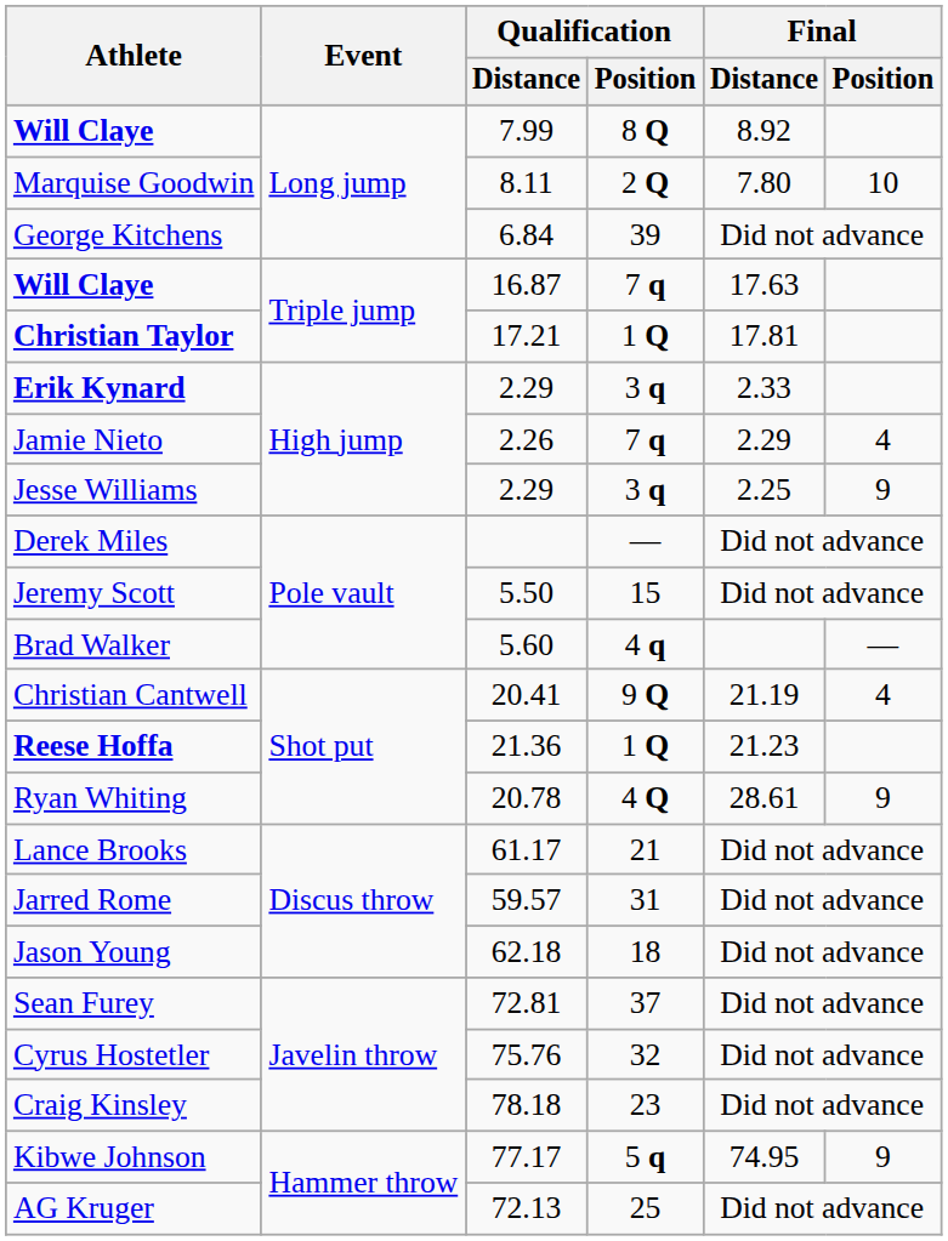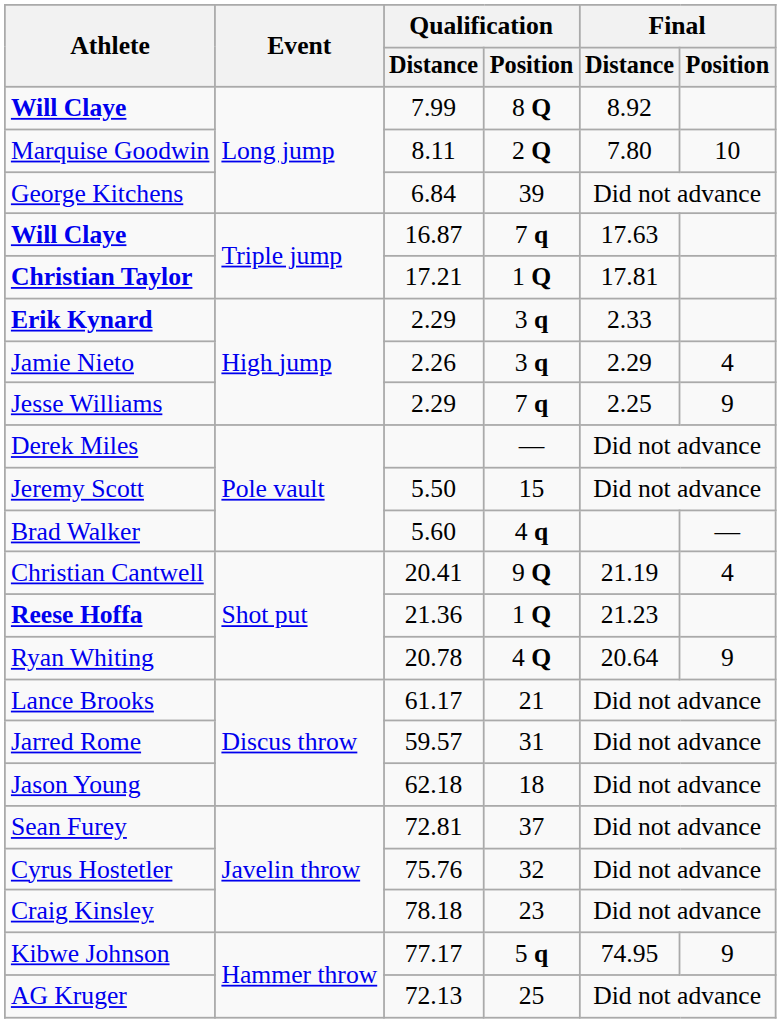Jamie Nieto | Qualification / Position: 7 q -> 3 q
Jesse Williams | Qualification / Position: 3 q -> 7 q
Ryan Whiting | Final / Distance: 28.61 -> 20.64
